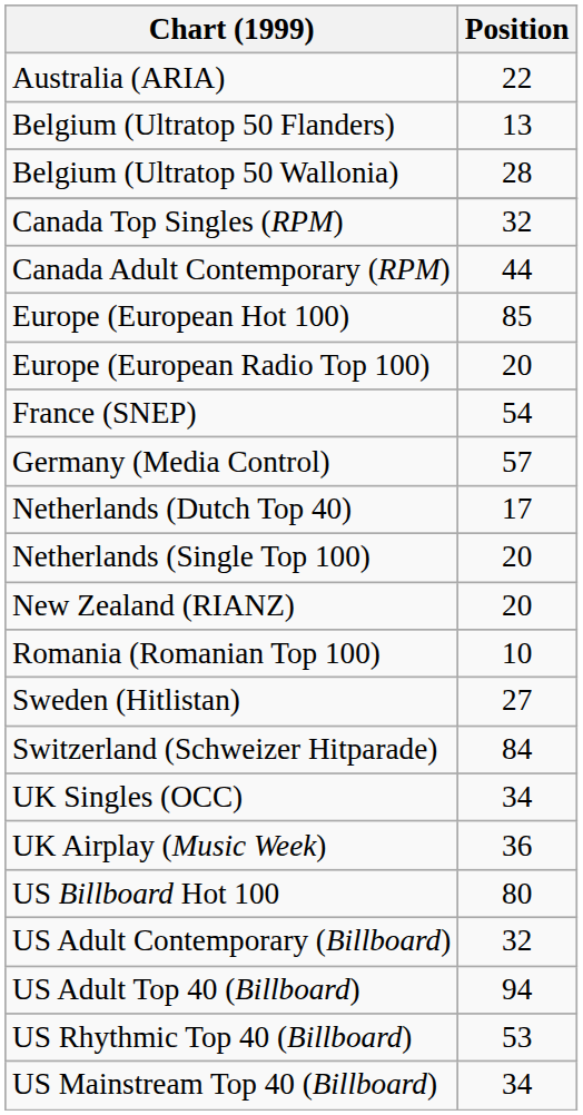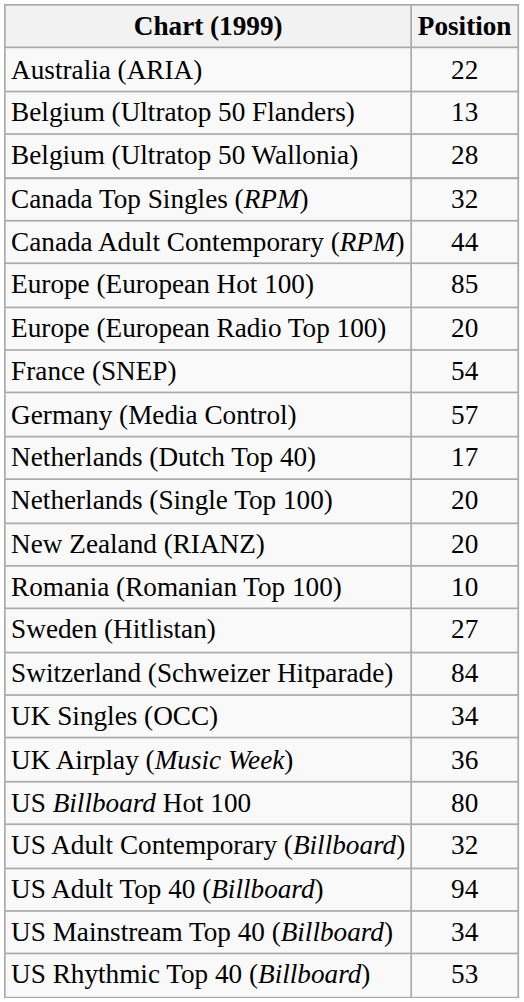rows swapped: US Mainstream Top 40 (Billboard) <-> US Rhythmic Top 40 (Billboard)
